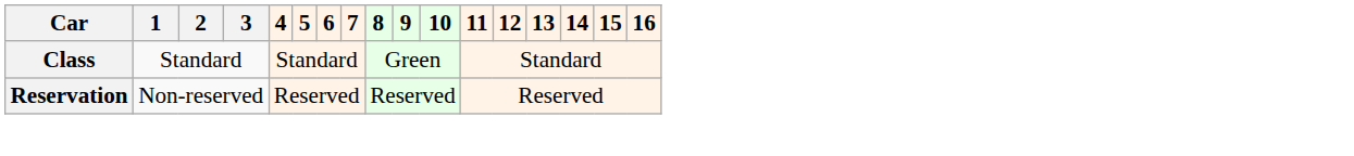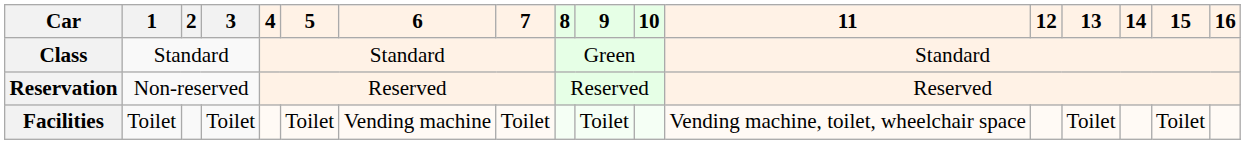+ row: Facilities | Toilet | Toilet | Toilet | Vending machine | Toilet | Toilet | Vending machine, toilet, wheelchair space | Toilet | Toilet
